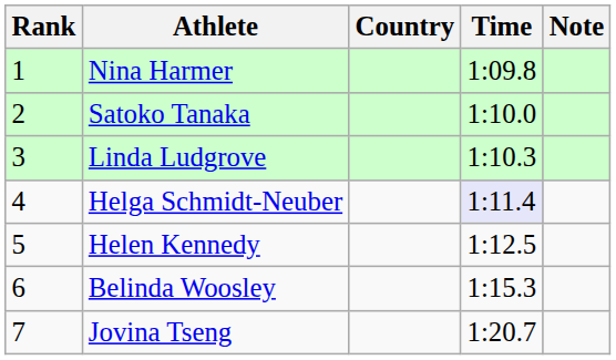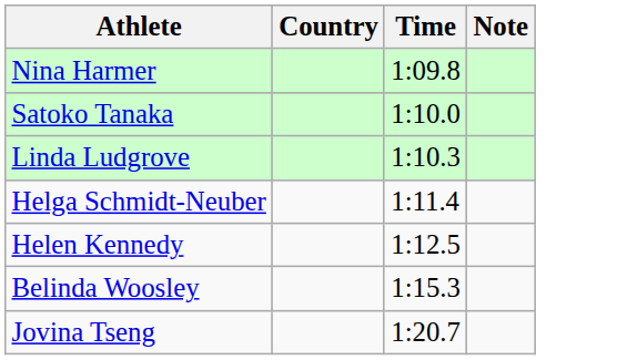- column: Rank | 1 | 2 | 3 | 4 | 5 | 6 | 7
Helga Schmidt-Neuber | Time: lavender background -> no background
